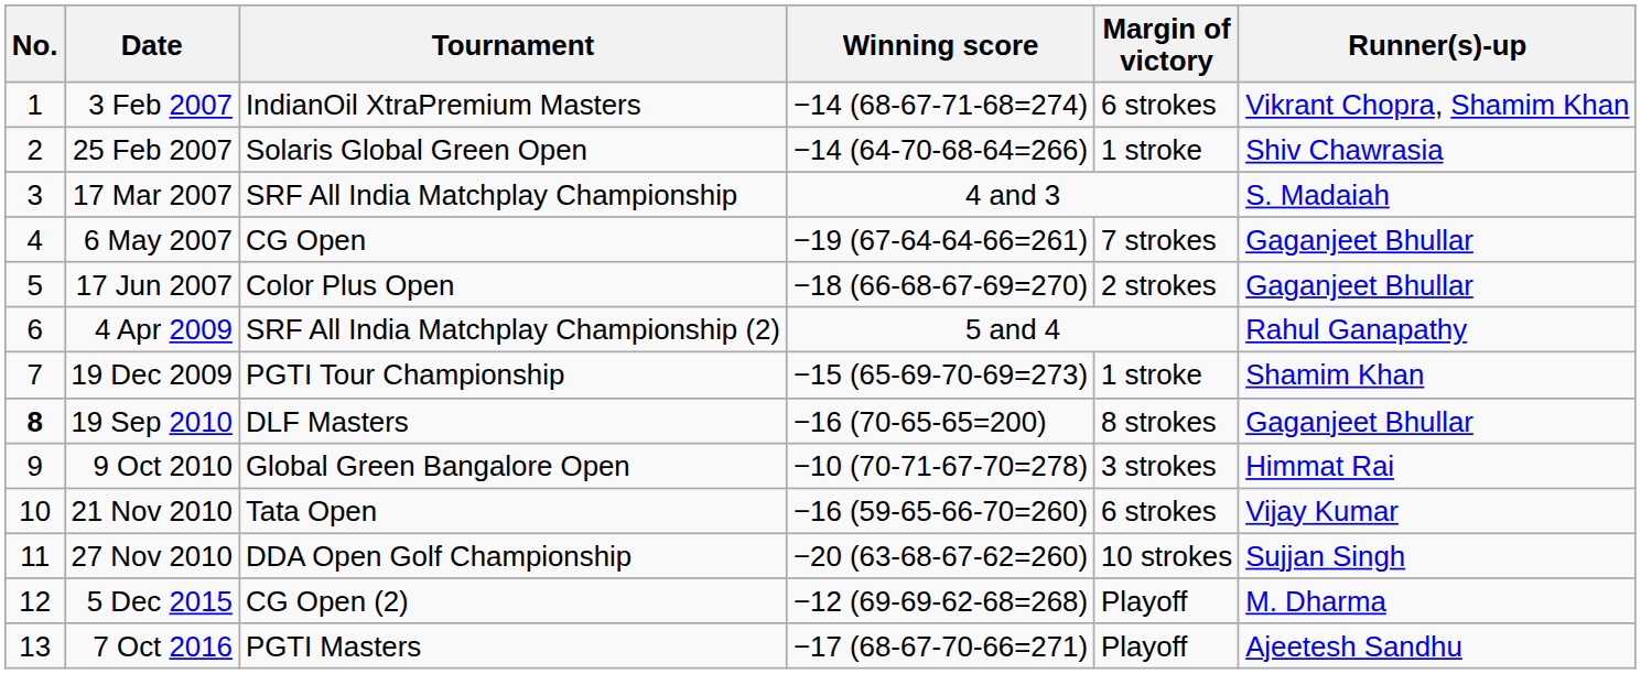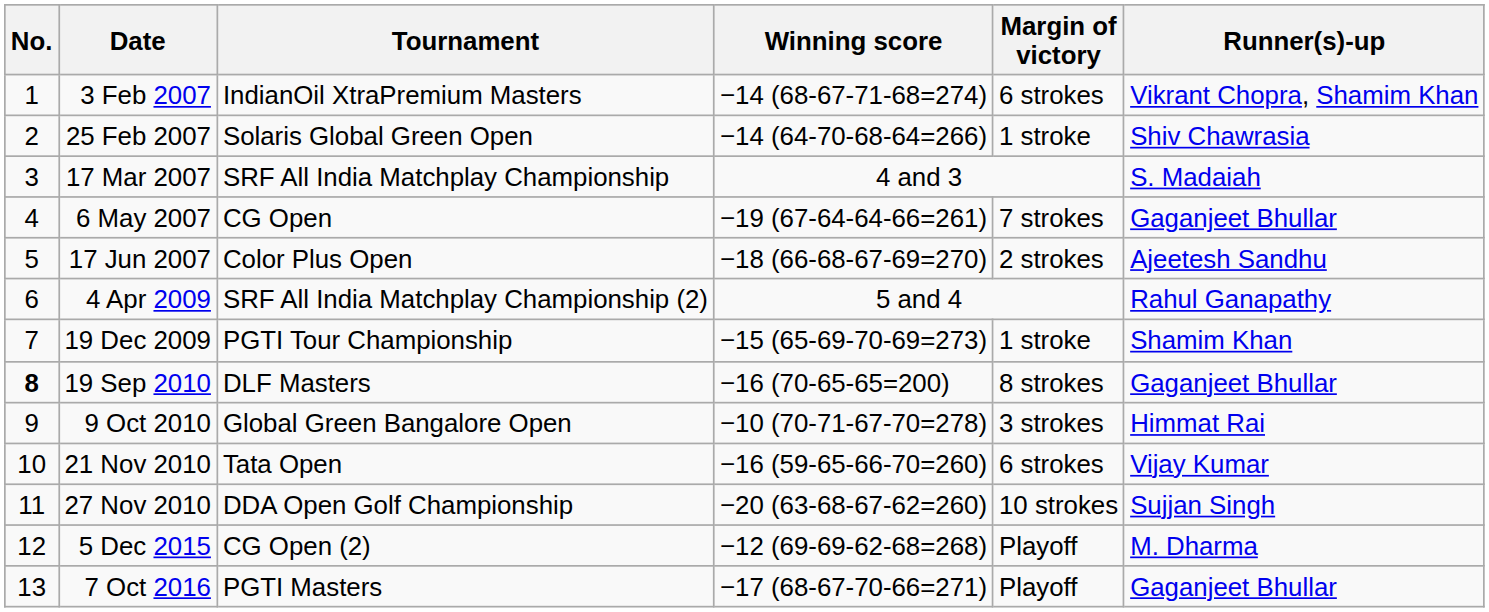17 Jun 2007 | Runner(s)-up: Gaganjeet Bhullar -> Ajeetesh Sandhu
7 Oct 2016 | Runner(s)-up: Ajeetesh Sandhu -> Gaganjeet Bhullar
